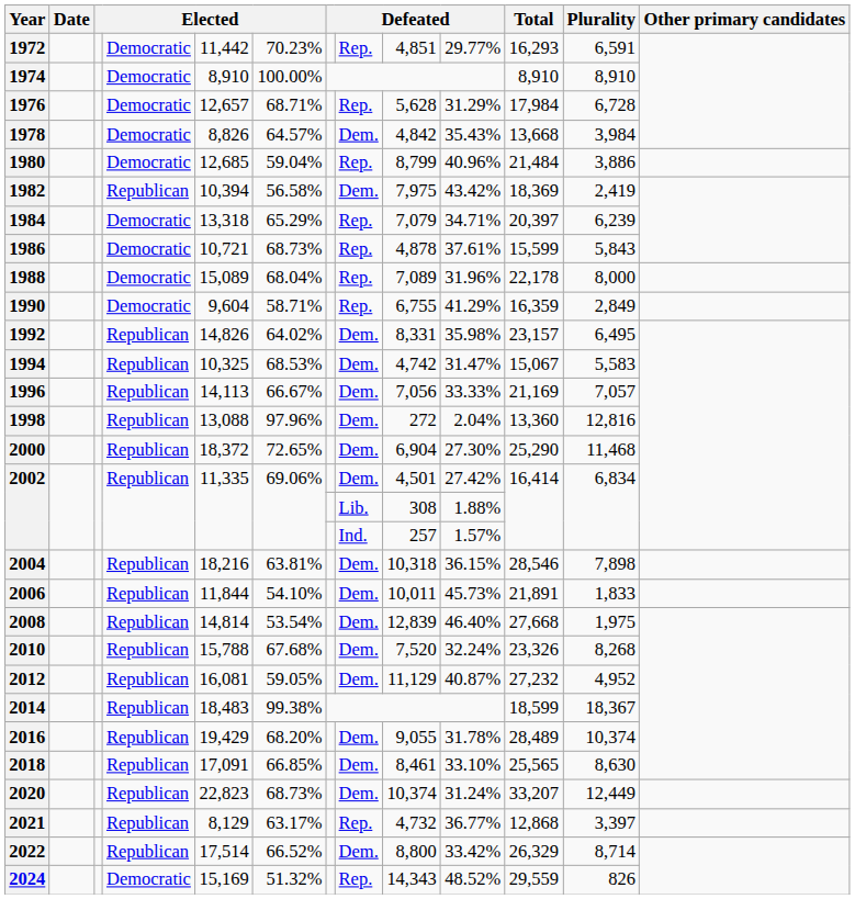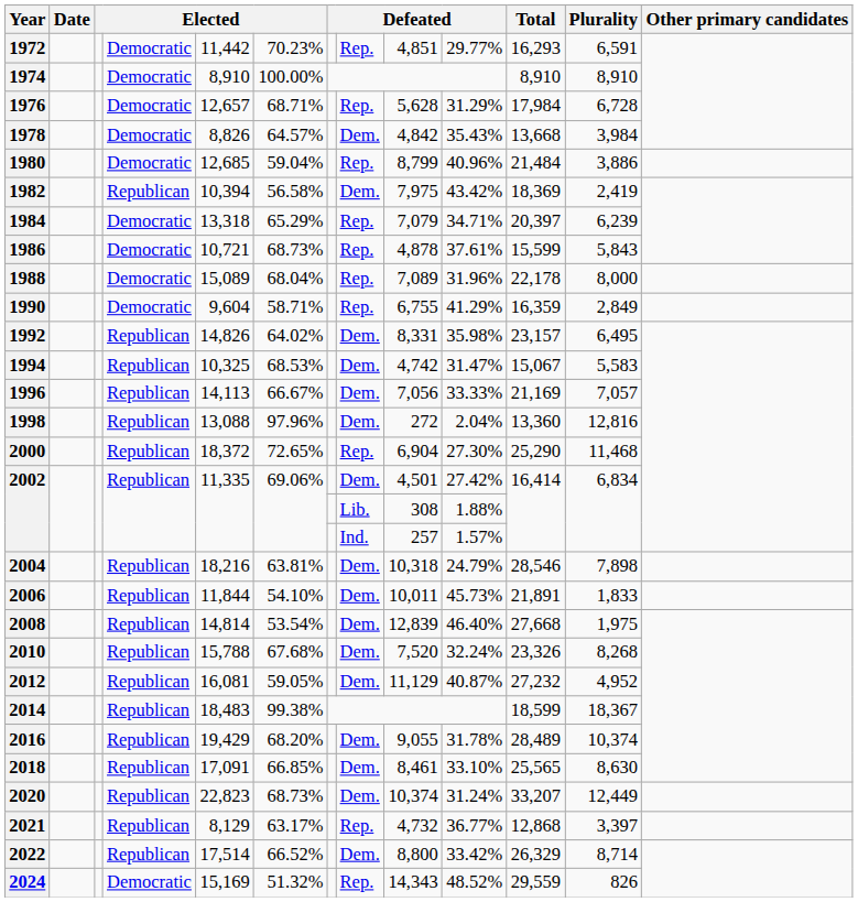2000 | column 8: Dem. -> Rep.
2004 | column 10: 36.15% -> 24.79%
